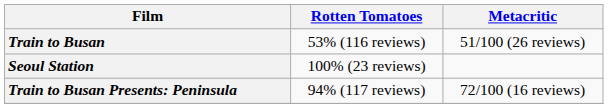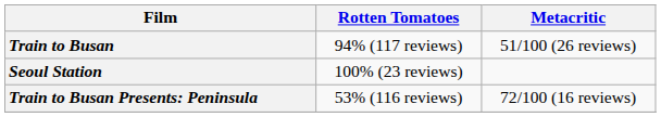Train to Busan | Rotten Tomatoes: 53% (116 reviews) -> 94% (117 reviews)
Train to Busan Presents: Peninsula | Rotten Tomatoes: 94% (117 reviews) -> 53% (116 reviews)
